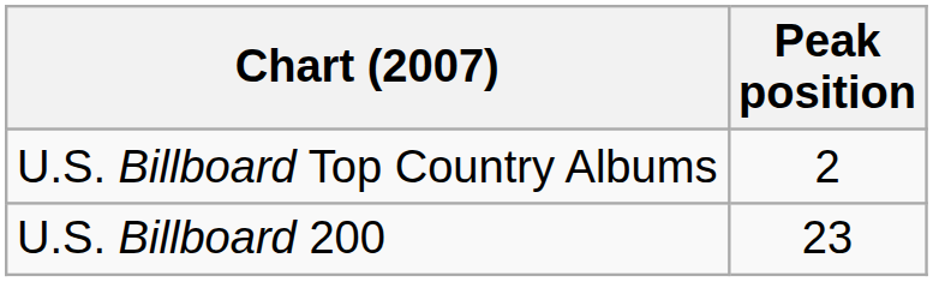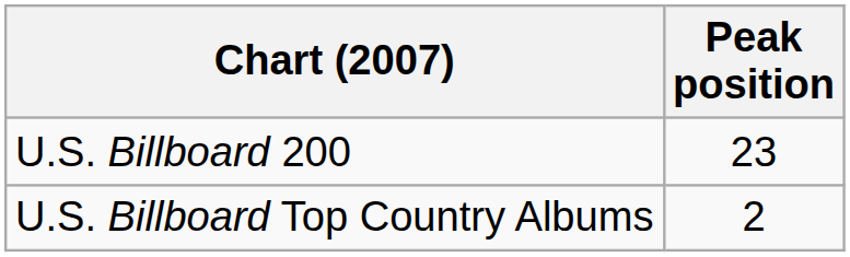rows swapped: U.S. Billboard Top Country Albums <-> U.S. Billboard 200
